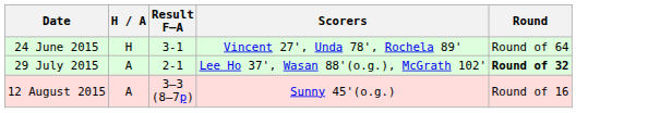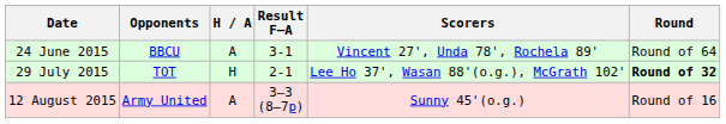+ column: Opponents | BBCU | TOT | Army United
24 June 2015 | H / A: H -> A
29 July 2015 | H / A: A -> H
